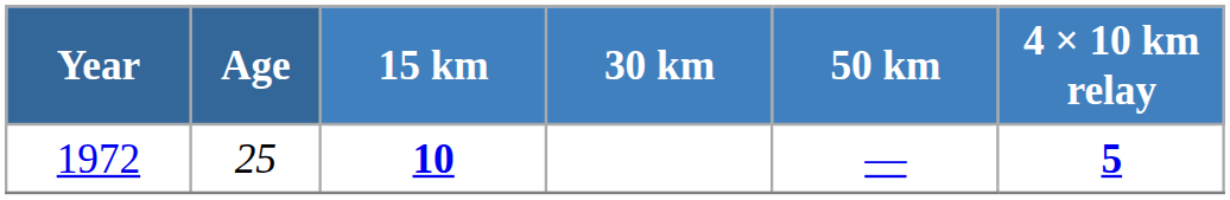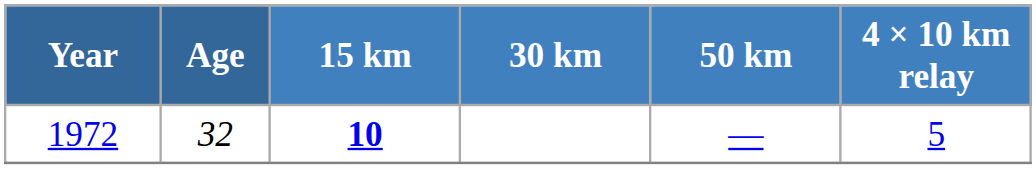1972 | Age: 25 -> 32
1972 | 4 × 10 km relay: bold -> normal
